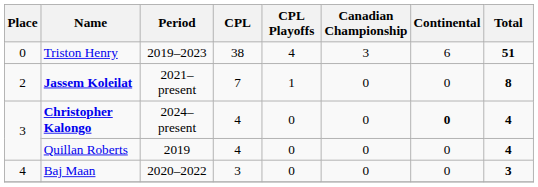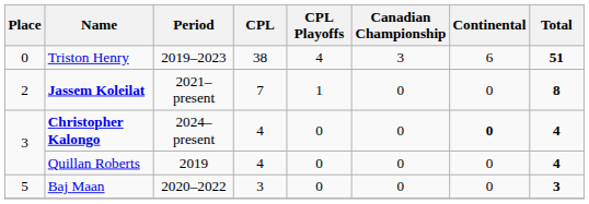Baj Maan | Place: 4 -> 5
